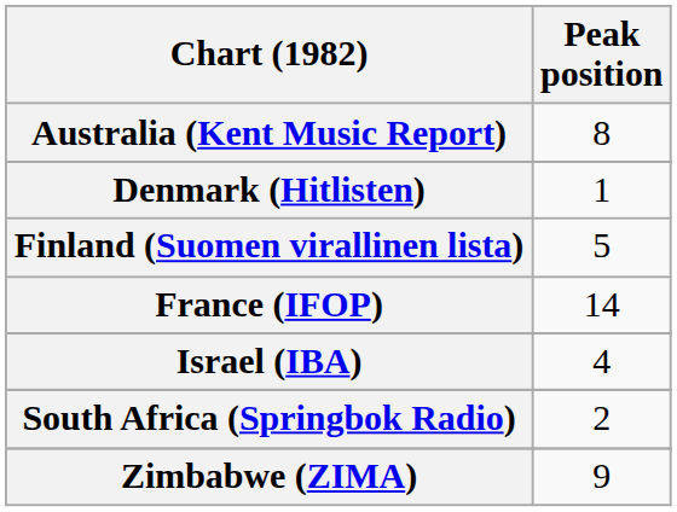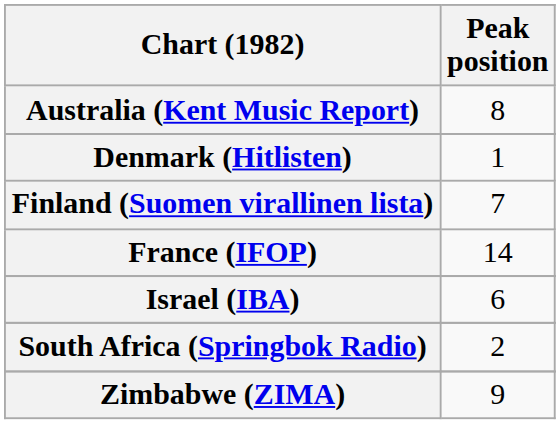Finland (Suomen virallinen lista) | Peak position: 5 -> 7
Israel (IBA) | Peak position: 4 -> 6
